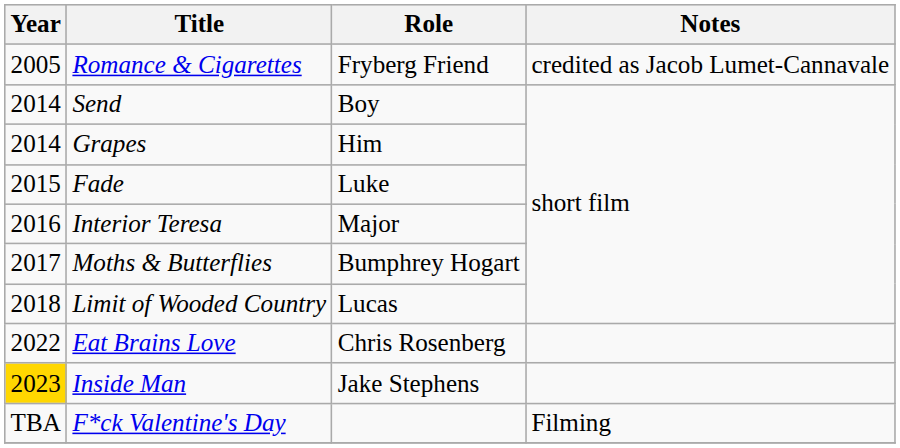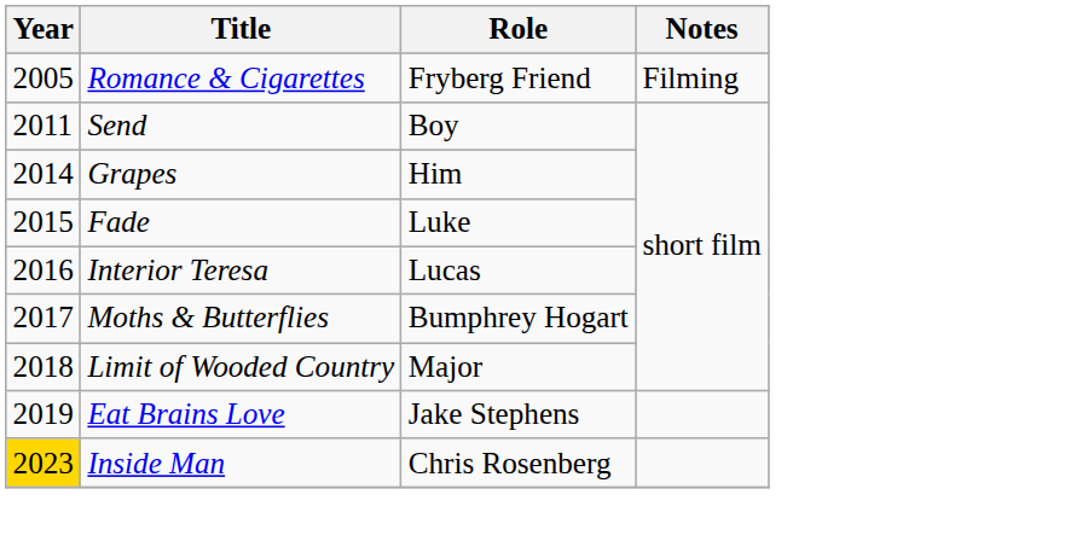Romance & Cigarettes | Notes: credited as Jacob Lumet-Cannavale -> Filming
Send | Year: 2014 -> 2011
Interior Teresa | Role: Major -> Lucas
Limit of Wooded Country | Role: Lucas -> Major
Eat Brains Love | Year: 2022 -> 2019
Eat Brains Love | Role: Chris Rosenberg -> Jake Stephens
Inside Man | Role: Jake Stephens -> Chris Rosenberg
- row: TBA | F*ck Valentine's Day | Filming
